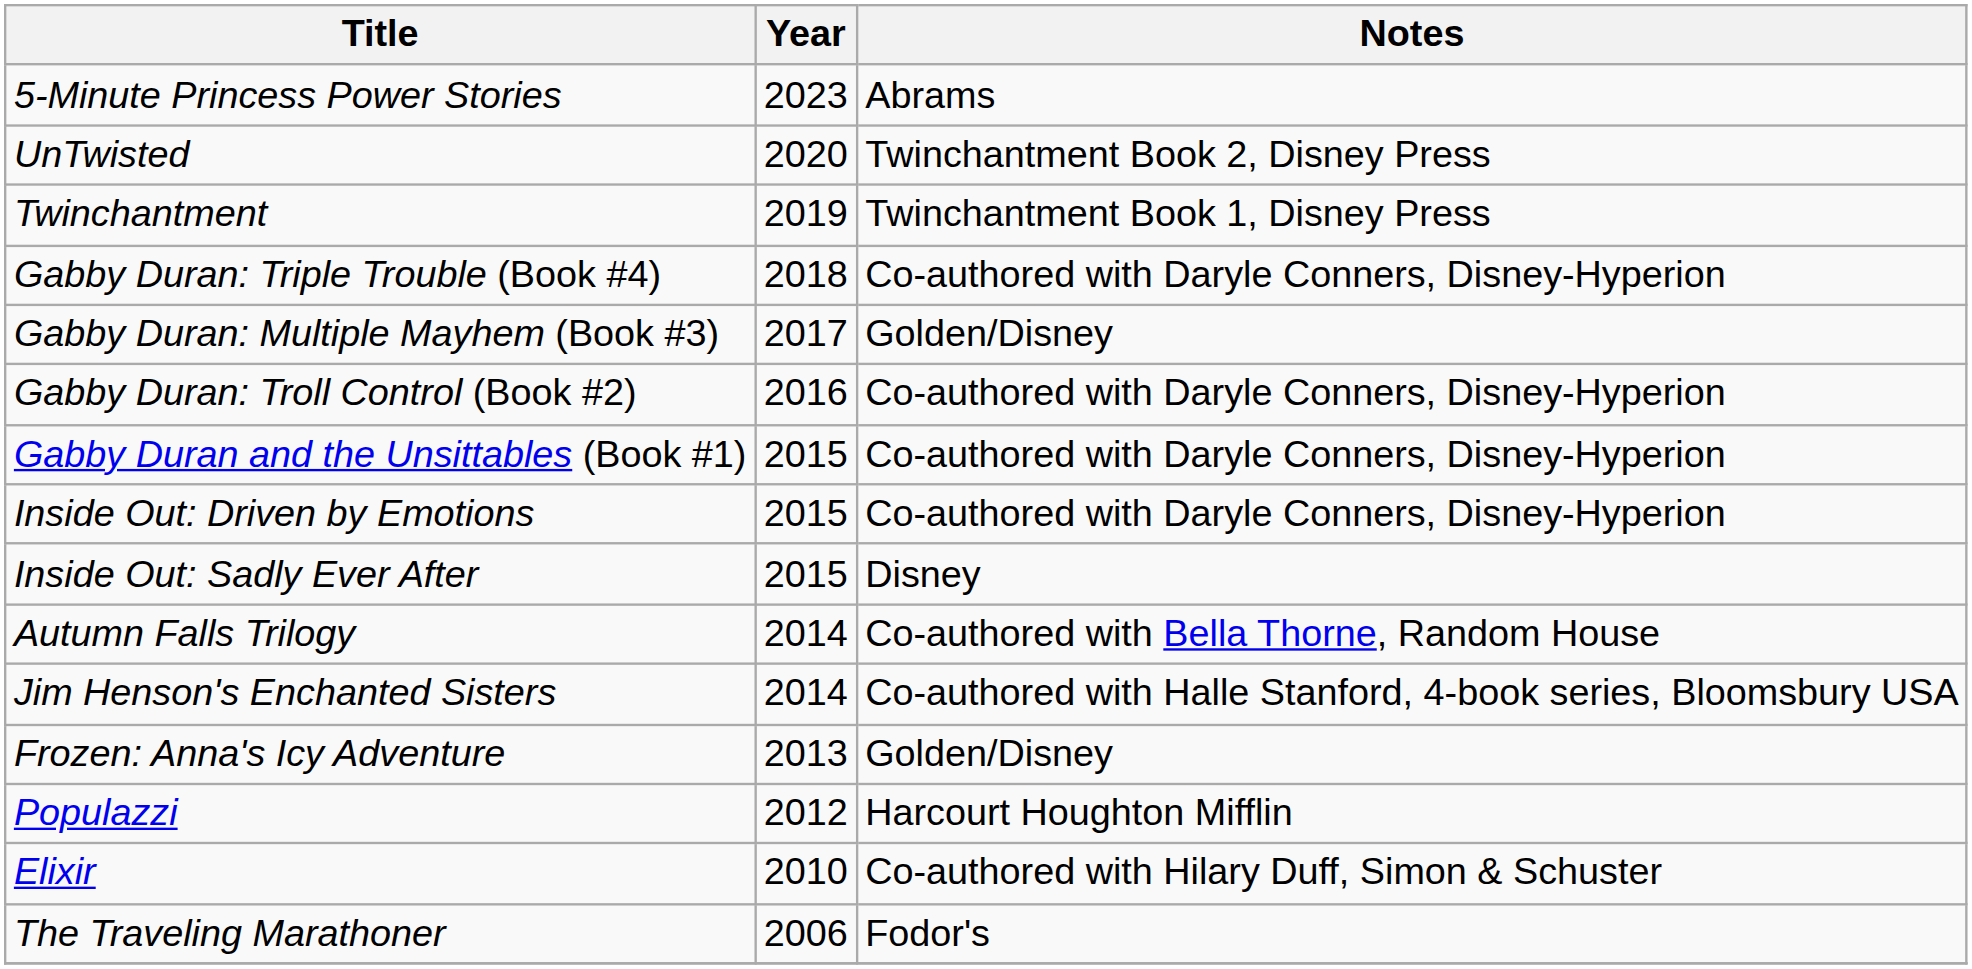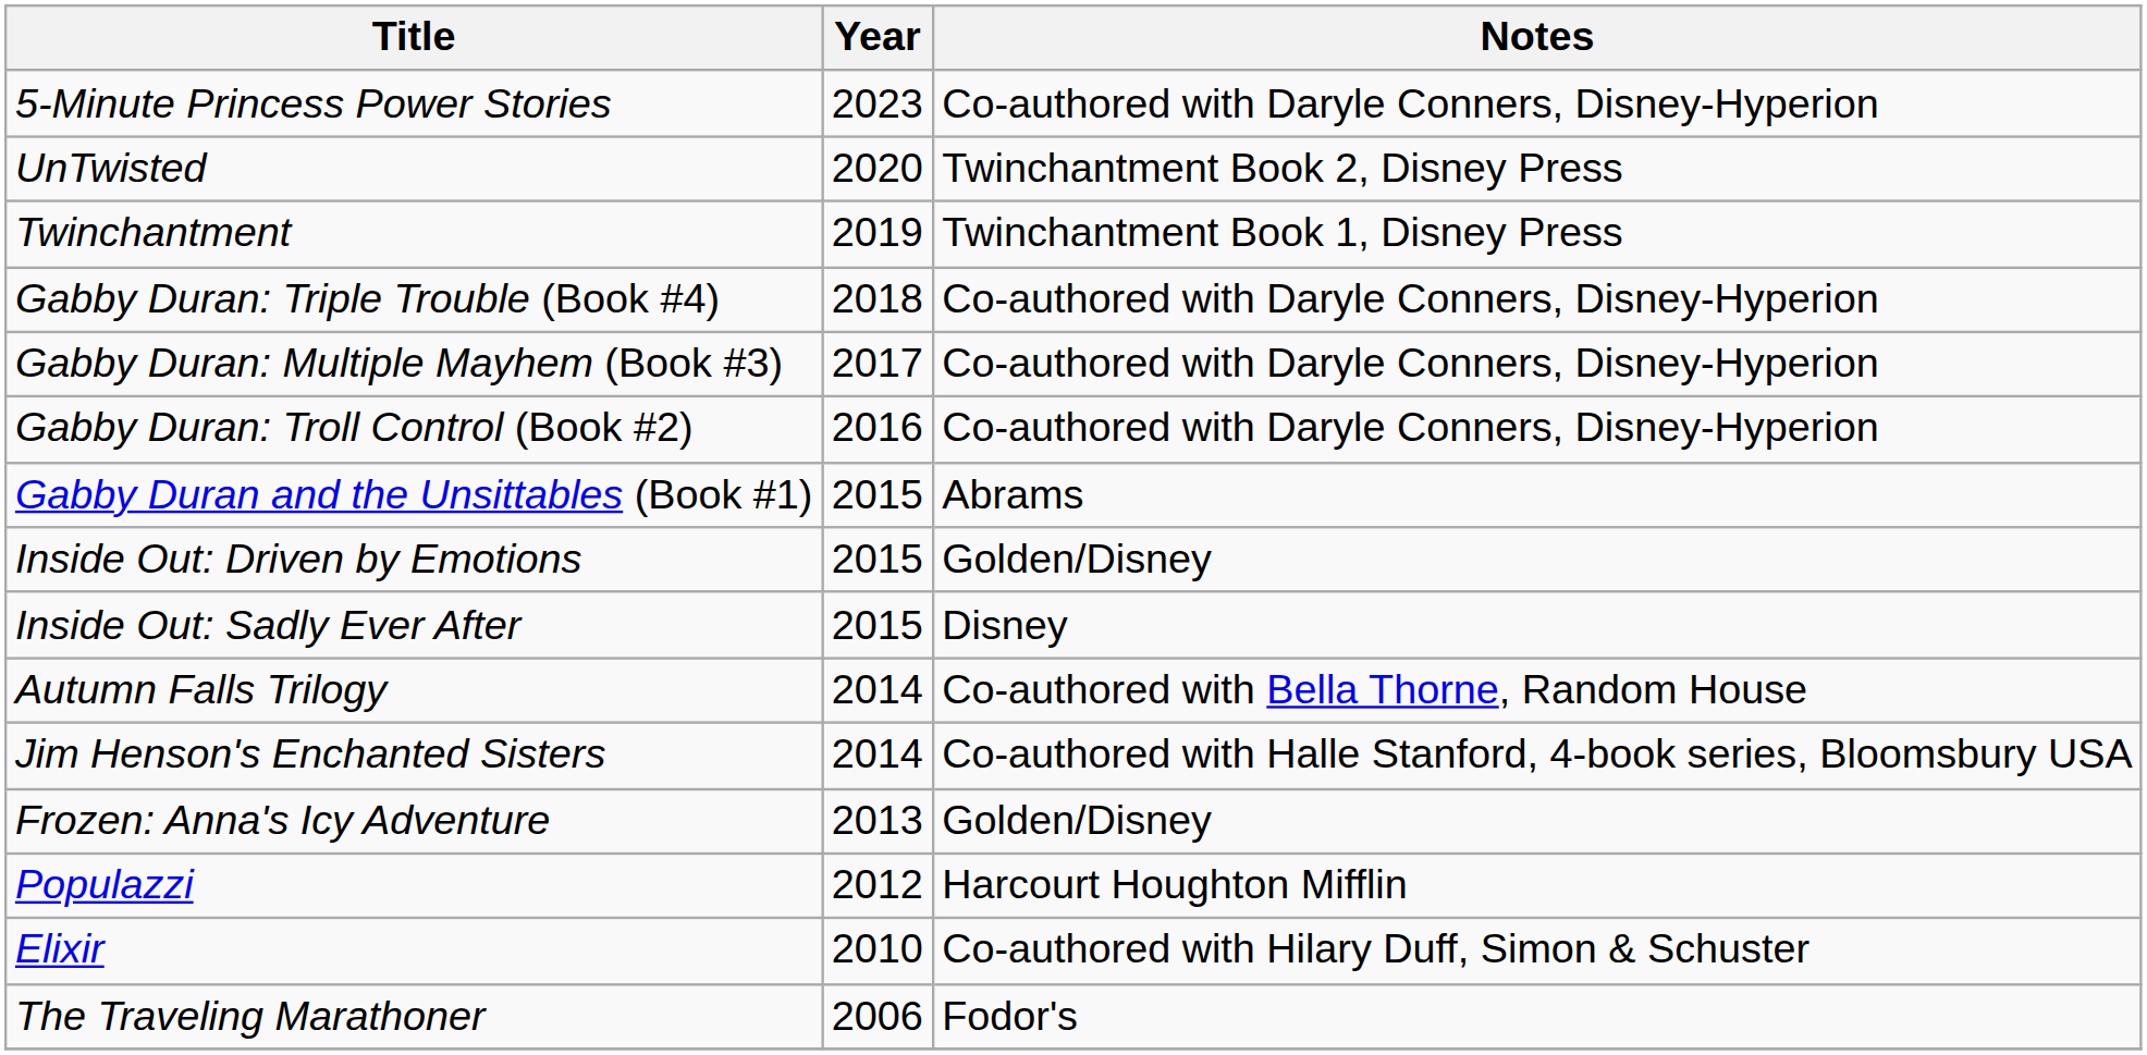5-Minute Princess Power Stories | Notes: Abrams -> Co-authored with Daryle Conners, Disney-Hyperion
Gabby Duran: Multiple Mayhem (Book #3) | Notes: Golden/Disney -> Co-authored with Daryle Conners, Disney-Hyperion
Gabby Duran and the Unsittables (Book #1) | Notes: Co-authored with Daryle Conners, Disney-Hyperion -> Abrams
Inside Out: Driven by Emotions | Notes: Co-authored with Daryle Conners, Disney-Hyperion -> Golden/Disney
